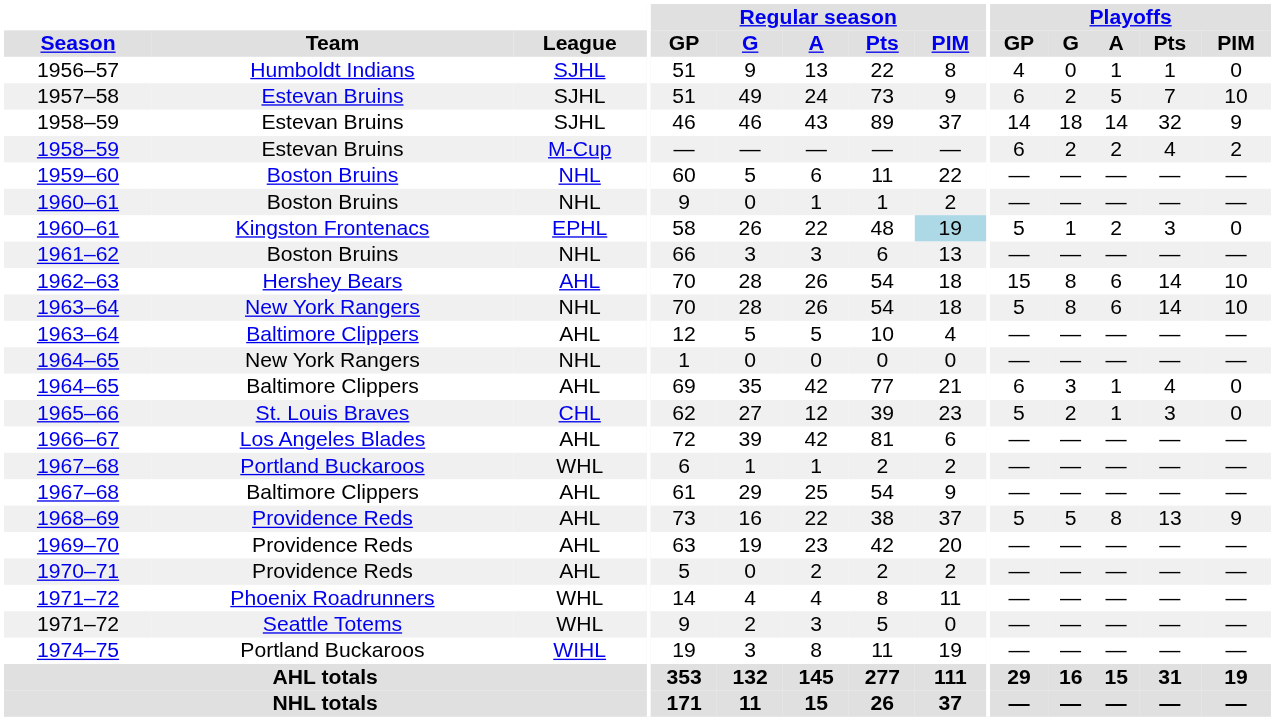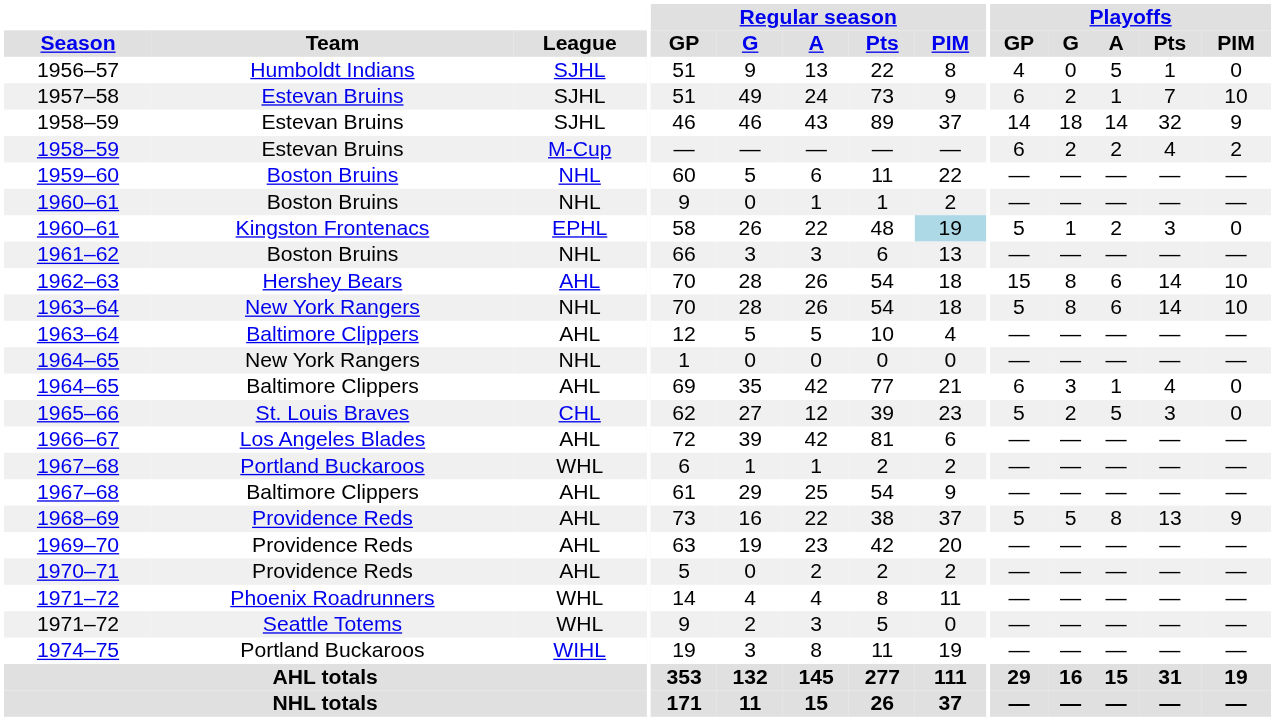1956–57 | Playoffs / A: 1 -> 5
1957–58 | Playoffs / A: 5 -> 1
1965–66 | Playoffs / A: 1 -> 5
